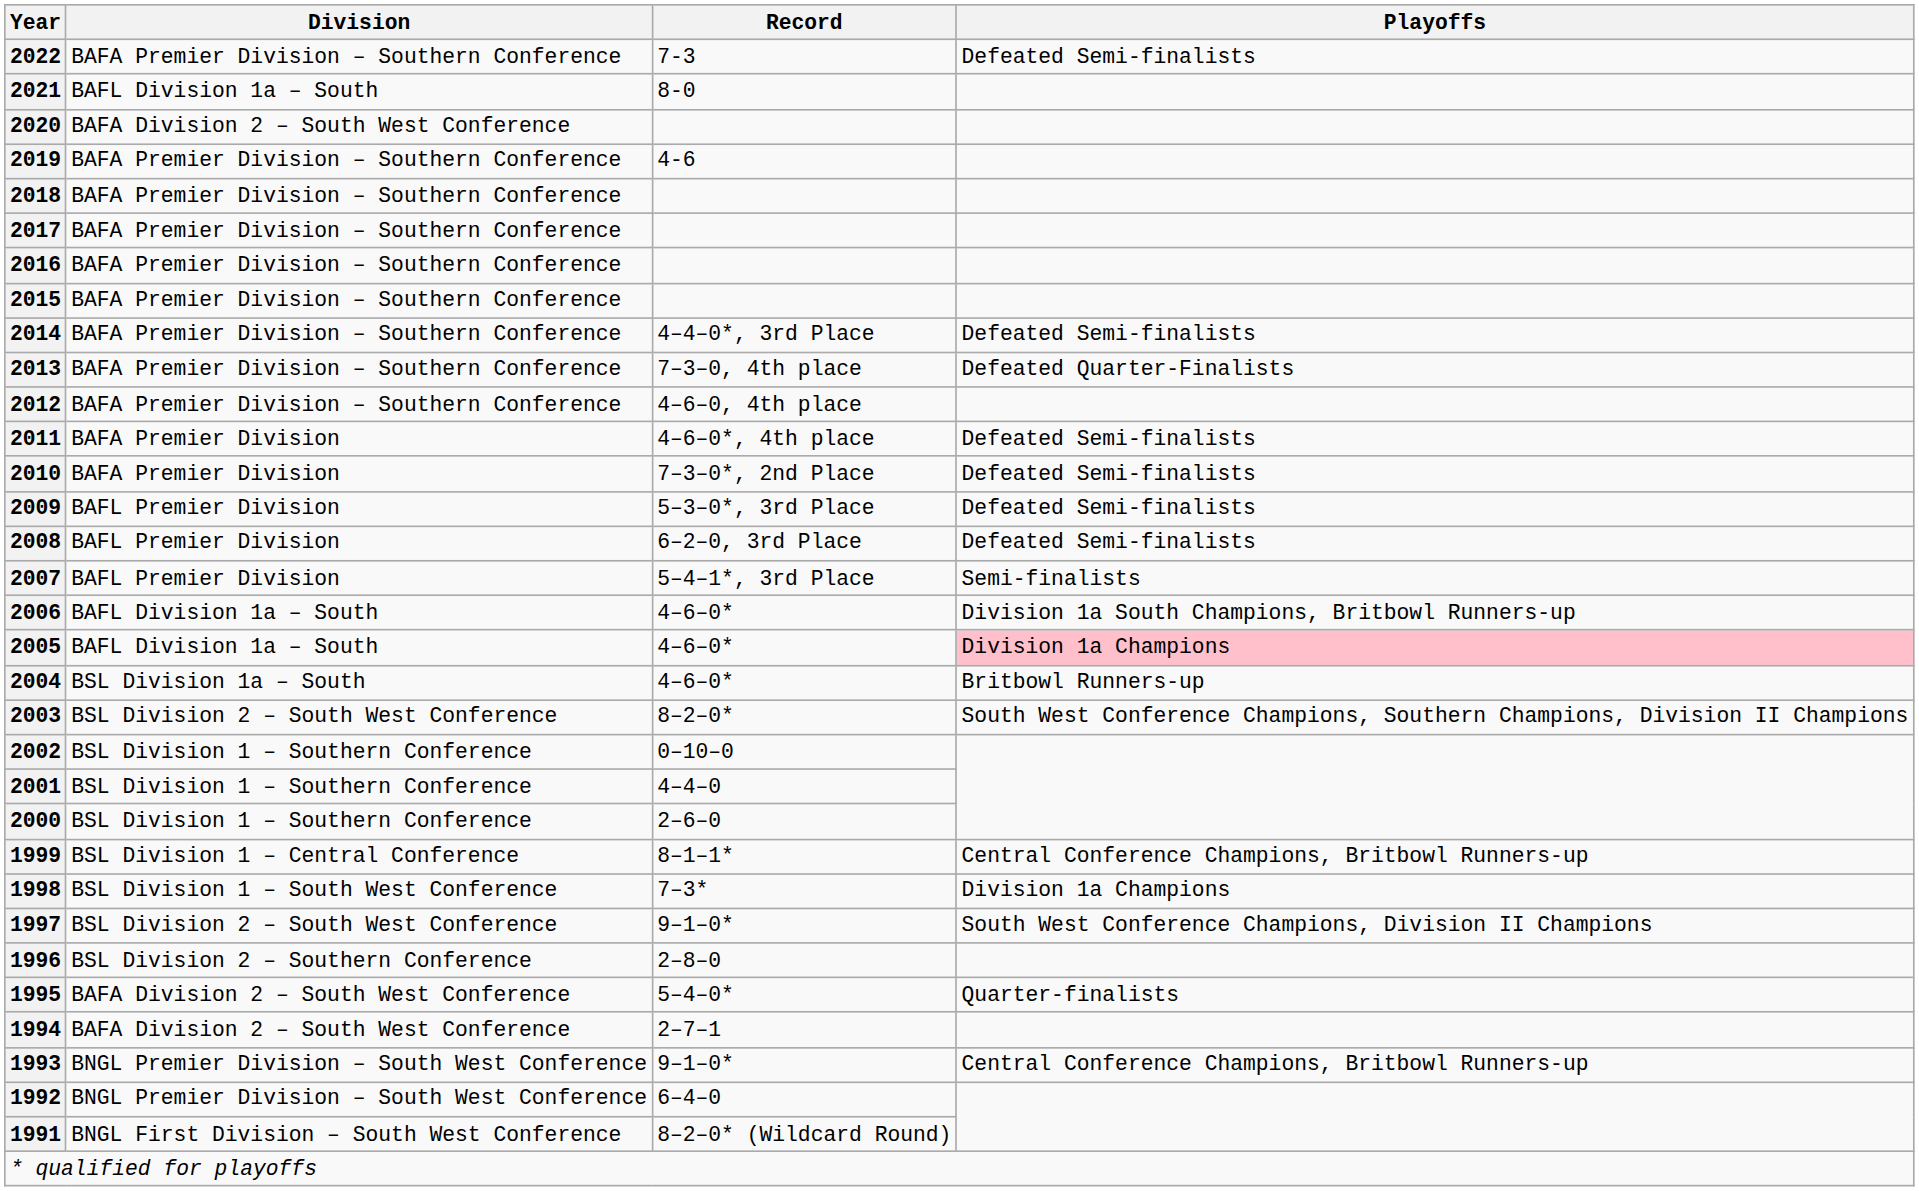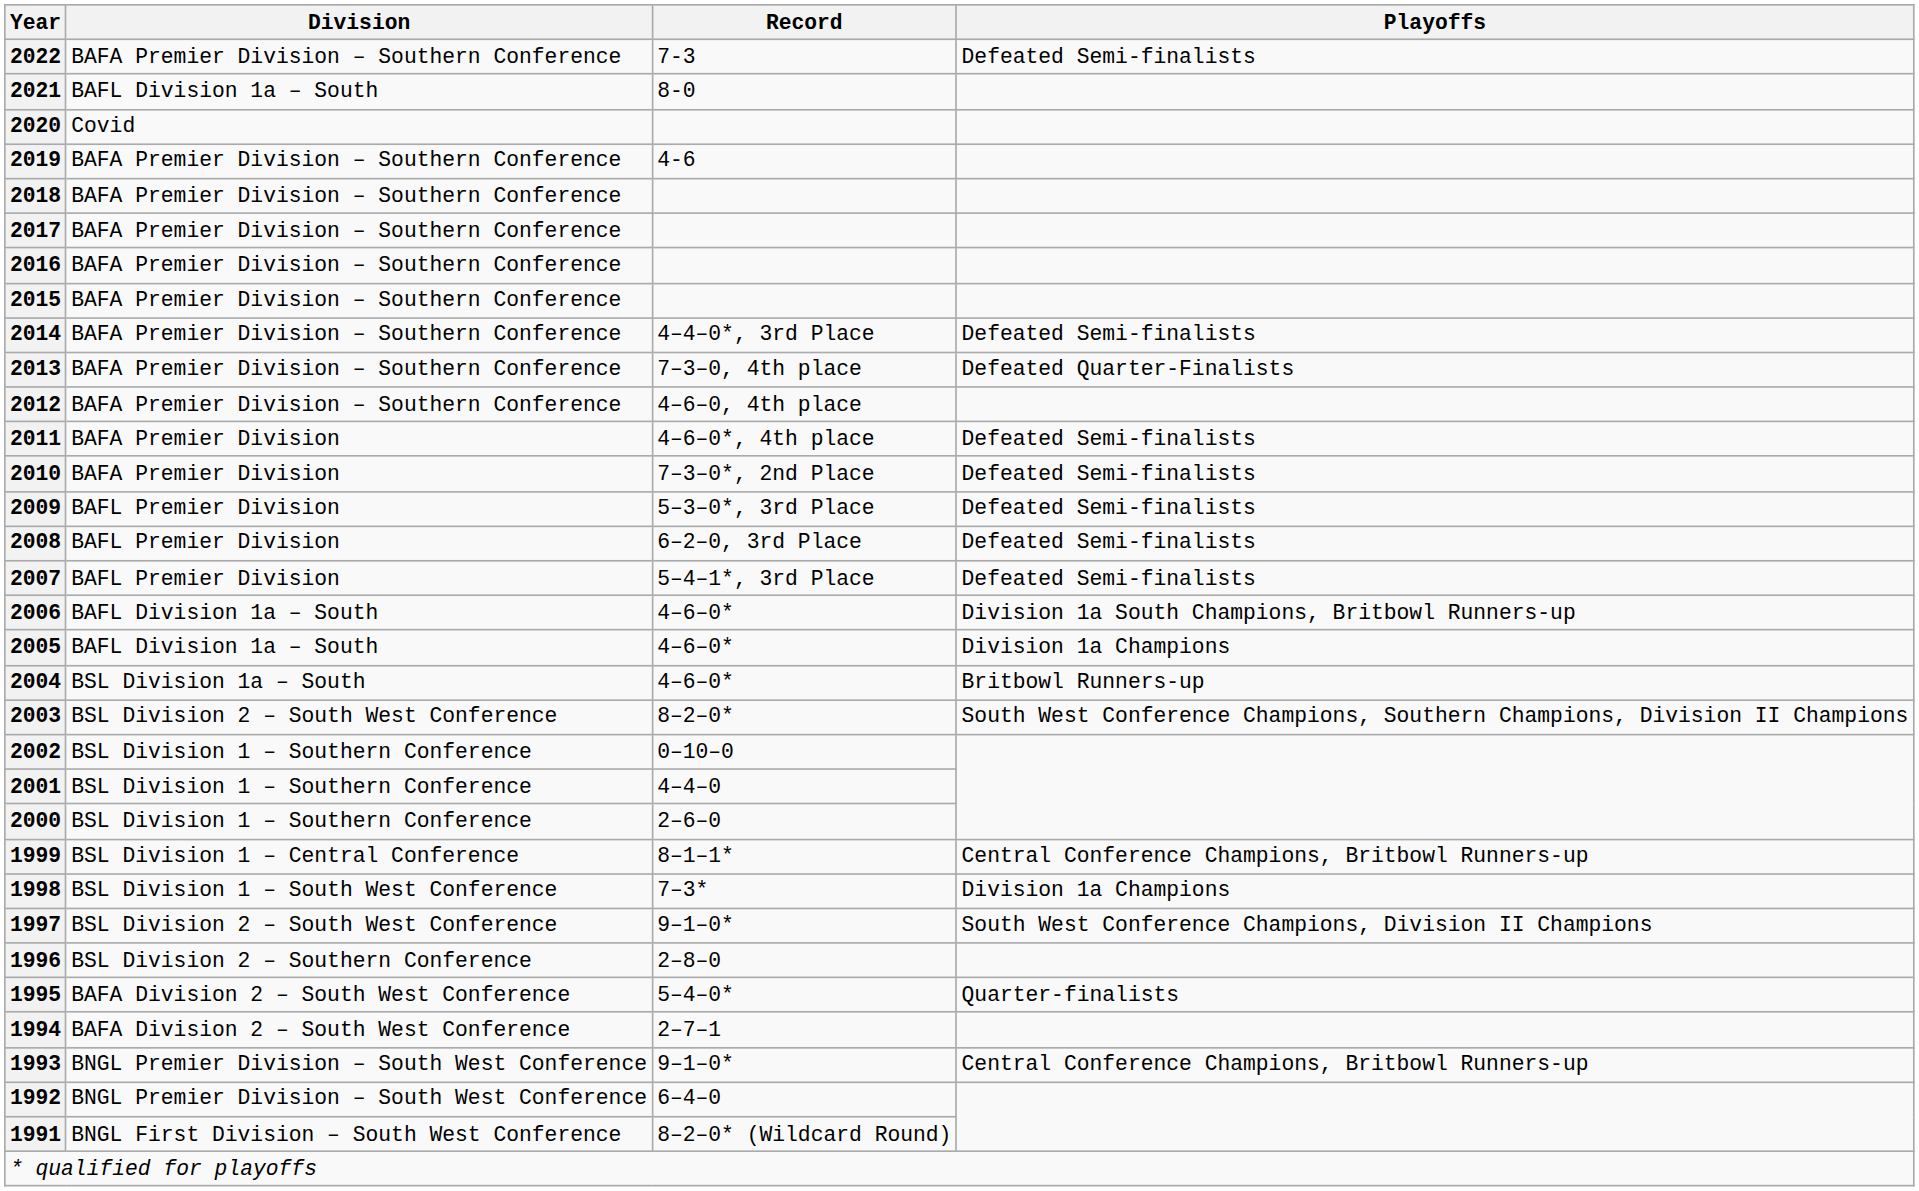2020 | Division: BAFA Division 2 – South West Conference -> Covid
2007 | Playoffs: Semi-finalists -> Defeated Semi-finalists
2005 | Playoffs: pink background -> no background
